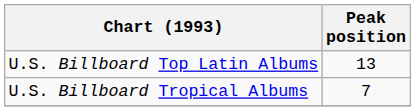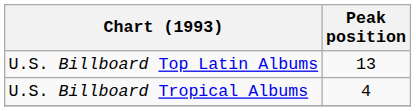U.S. Billboard Tropical Albums | Peak position: 7 -> 4
